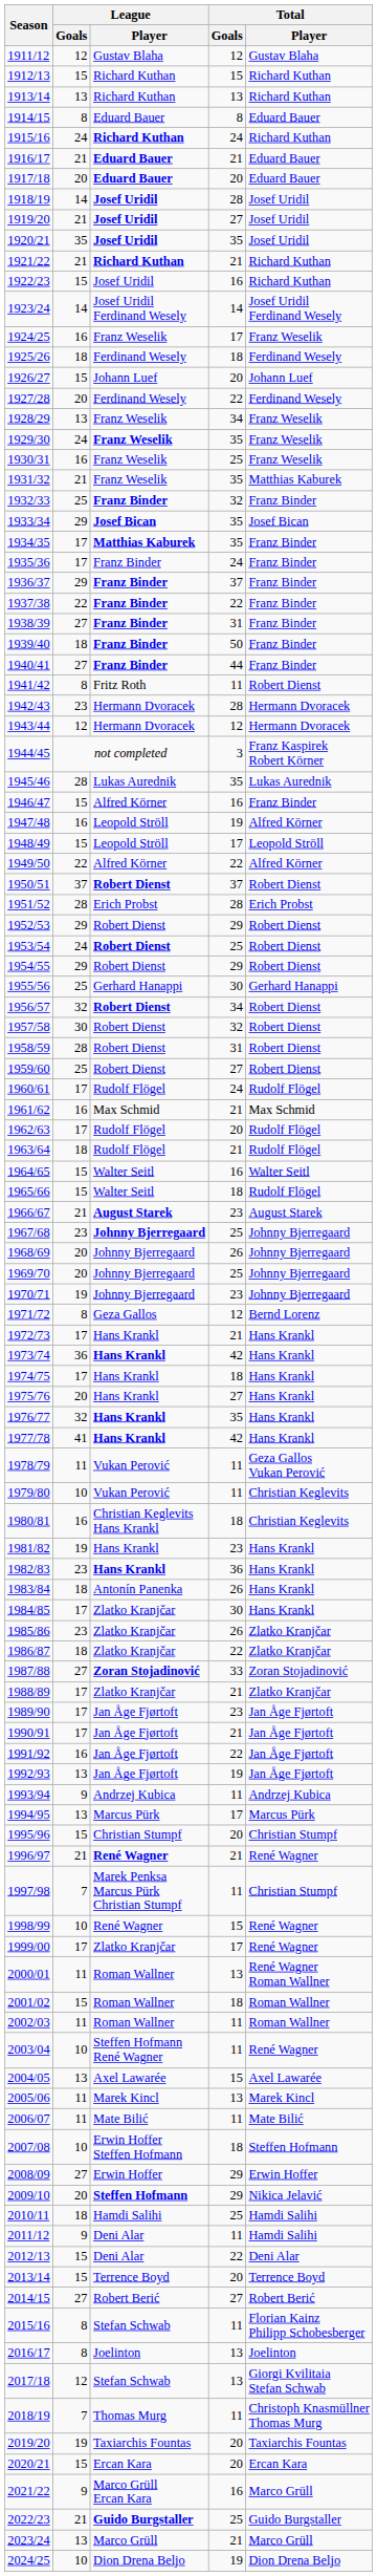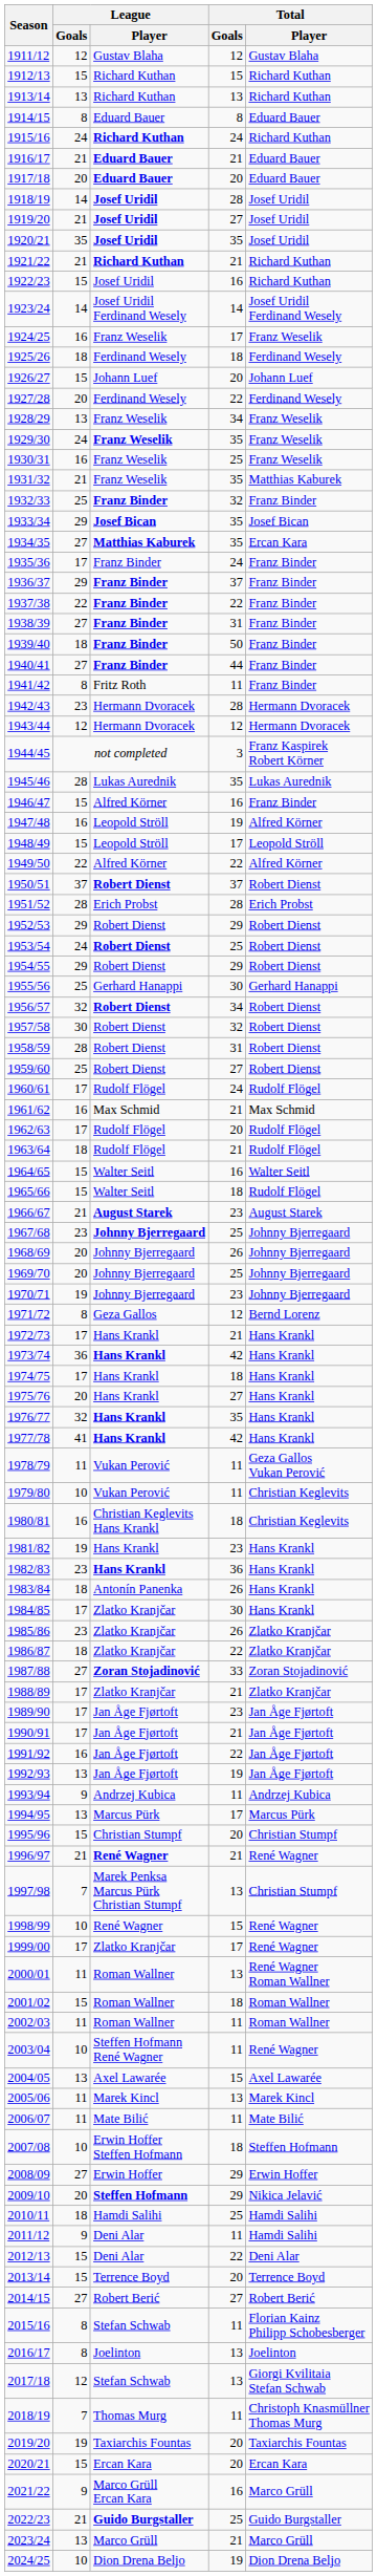1934/35 | League / Goals: 17 -> 27
1934/35 | Total / Player: Franz Binder -> Ercan Kara
1941/42 | Total / Player: Robert Dienst -> Franz Binder
1997/98 | Total / Goals: 11 -> 13
